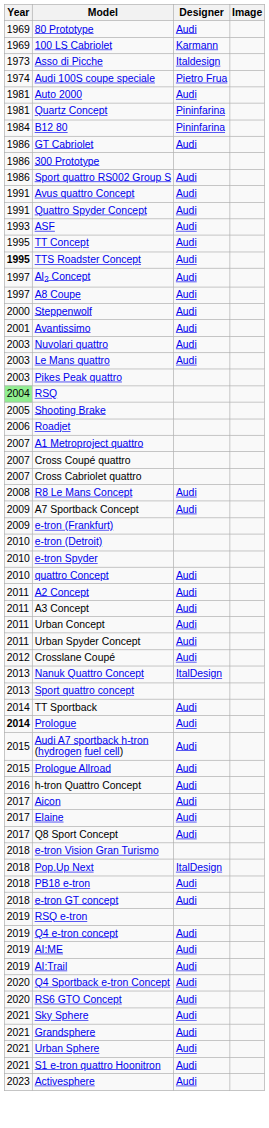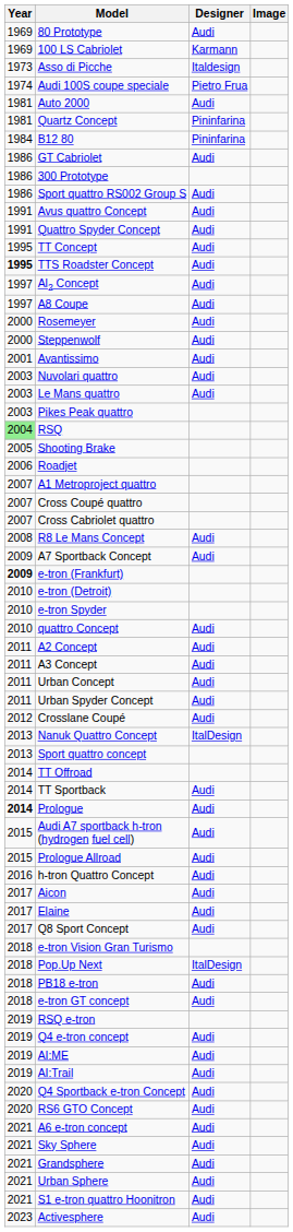- row: 1993 | ASF | Audi
+ row: 2000 | Rosemeyer | Audi
e-tron (Frankfurt) | Year: normal -> bold
+ row: 2014 | TT Offroad
+ row: 2021 | A6 e-tron concept | Audi
